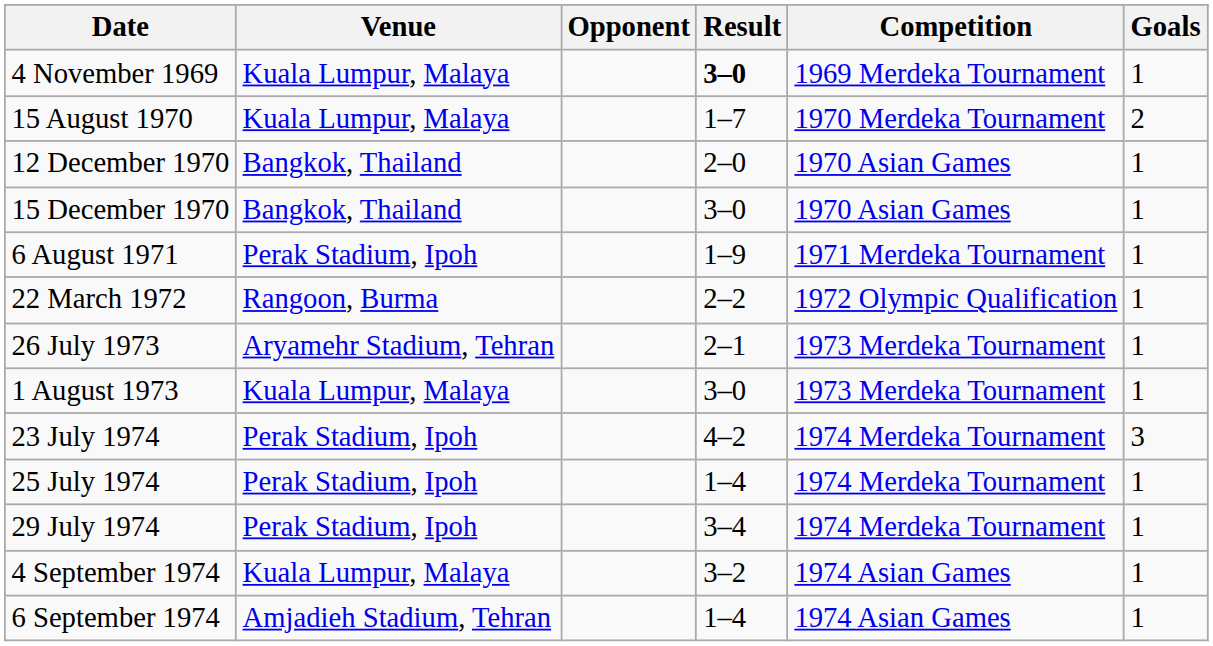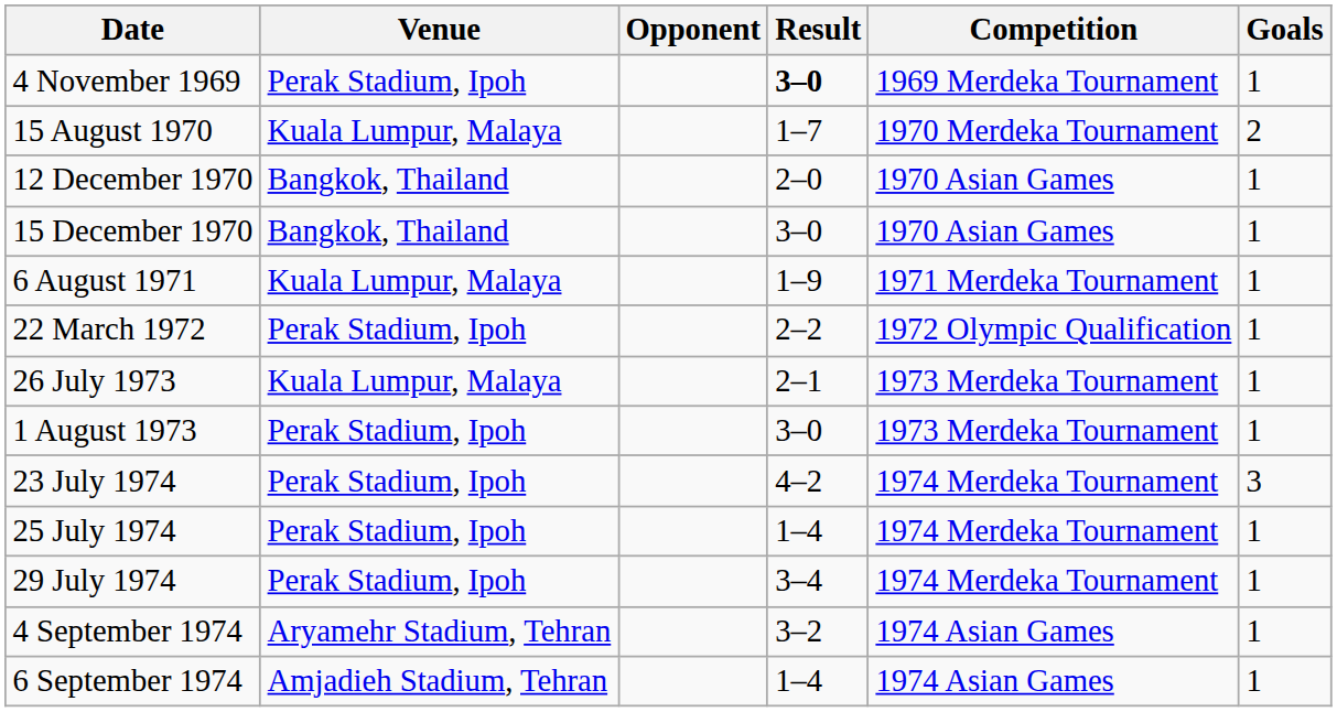4 November 1969 | Venue: Kuala Lumpur, Malaya -> Perak Stadium, Ipoh
6 August 1971 | Venue: Perak Stadium, Ipoh -> Kuala Lumpur, Malaya
22 March 1972 | Venue: Rangoon, Burma -> Perak Stadium, Ipoh
26 July 1973 | Venue: Aryamehr Stadium, Tehran -> Kuala Lumpur, Malaya
1 August 1973 | Venue: Kuala Lumpur, Malaya -> Perak Stadium, Ipoh
4 September 1974 | Venue: Kuala Lumpur, Malaya -> Aryamehr Stadium, Tehran
